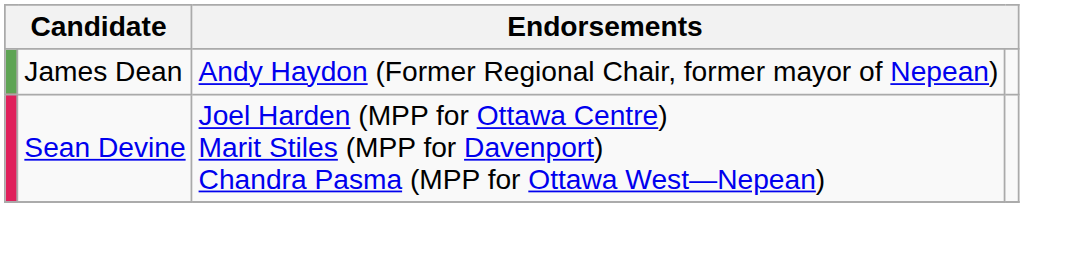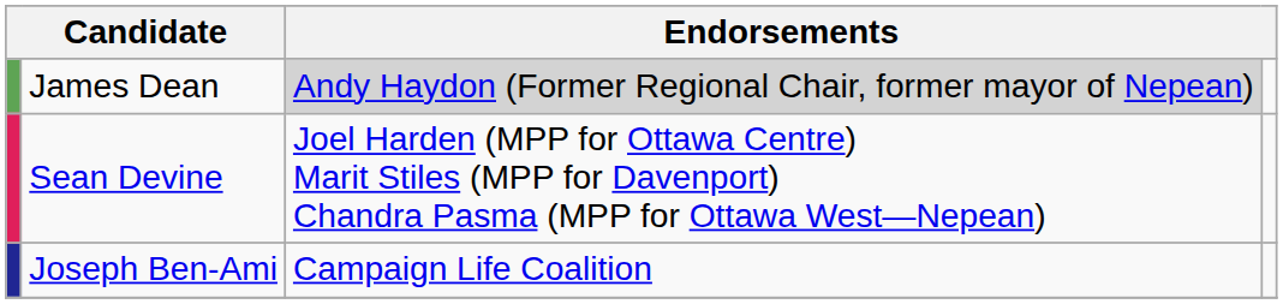James Dean | column 3: no background -> lightgrey background
+ row: Joseph Ben-Ami | Campaign Life Coalition
